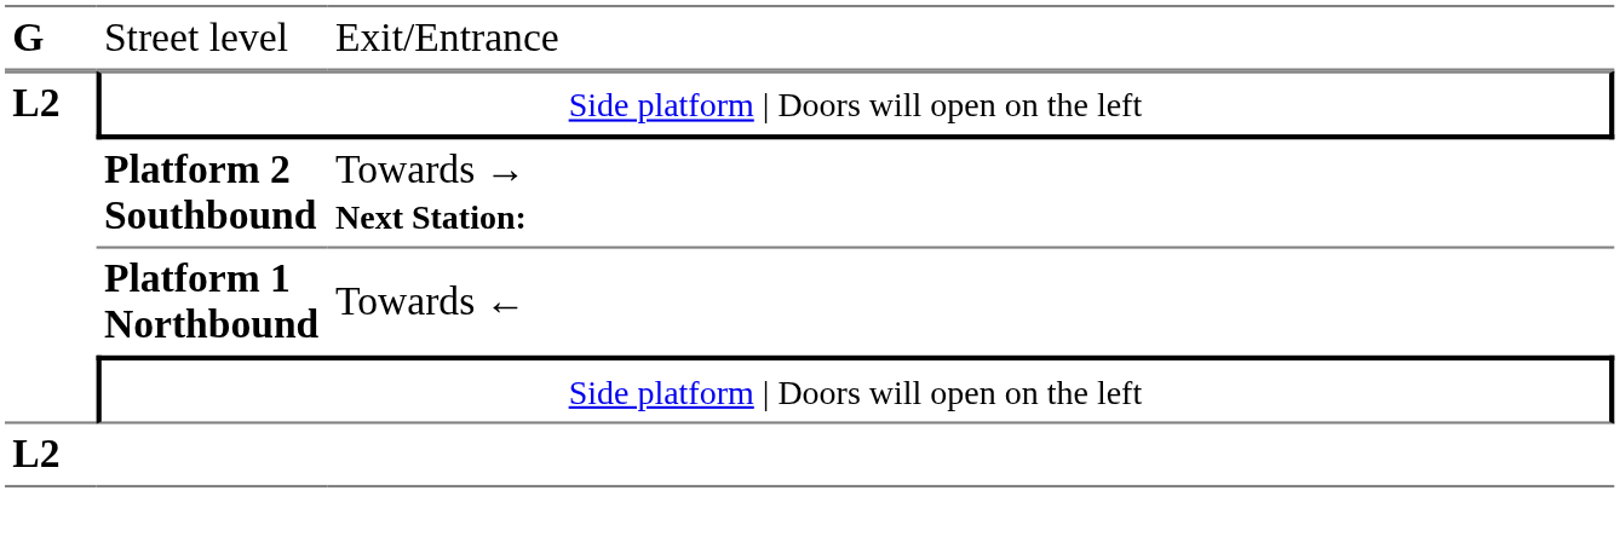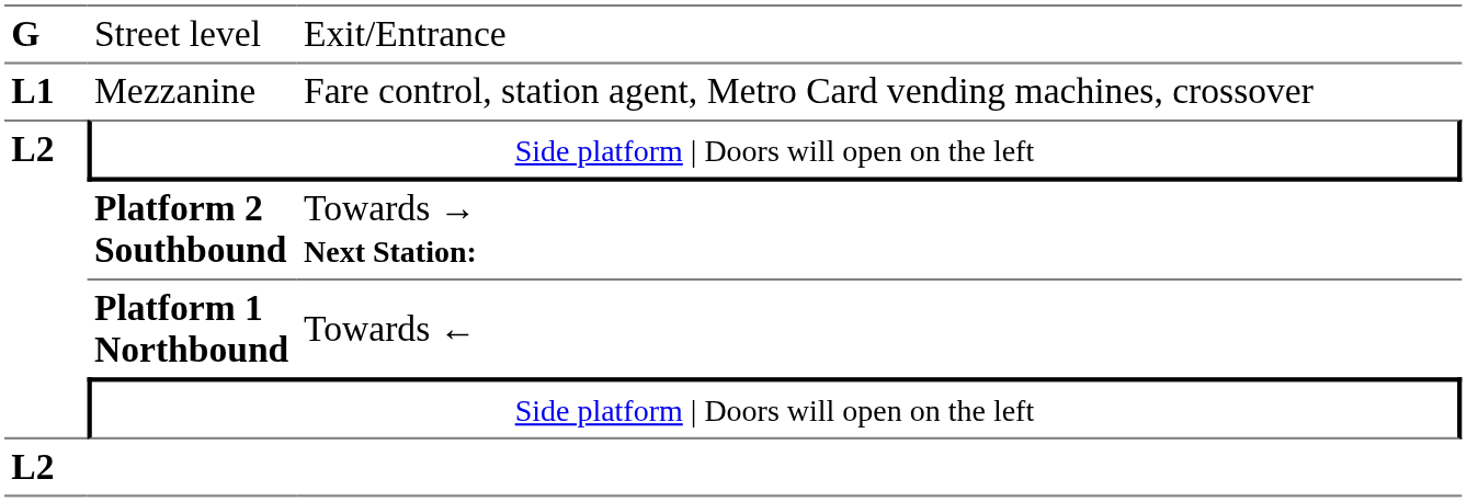+ row: L1 | Mezzanine | Fare control, station agent, Metro Card vending machines, crossover
